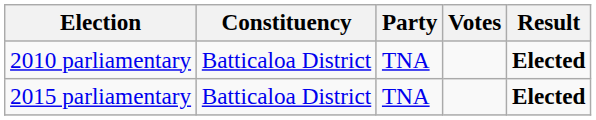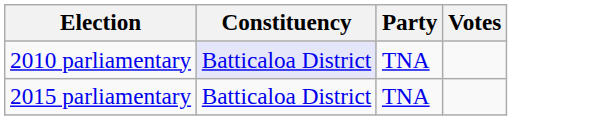- column: Result | Elected | Elected
2010 parliamentary | Constituency: no background -> lavender background
